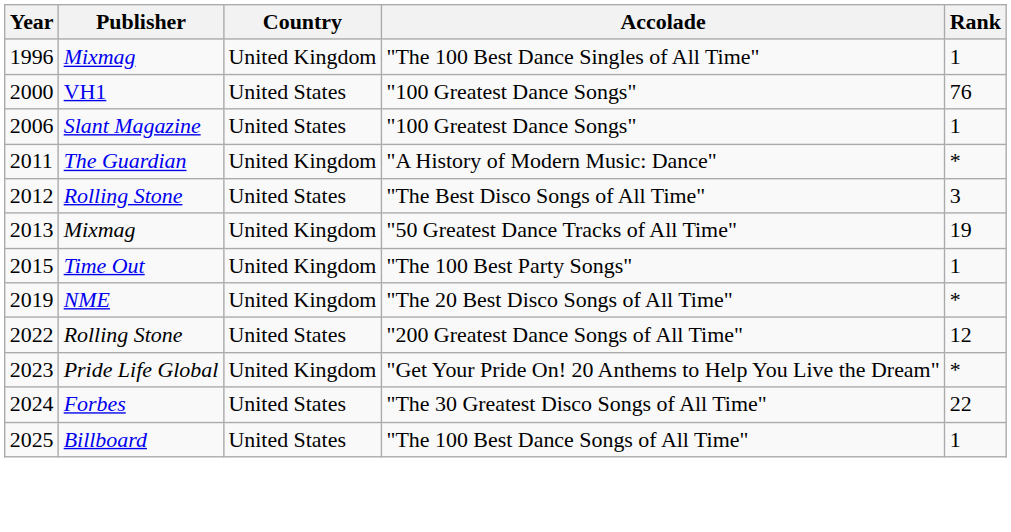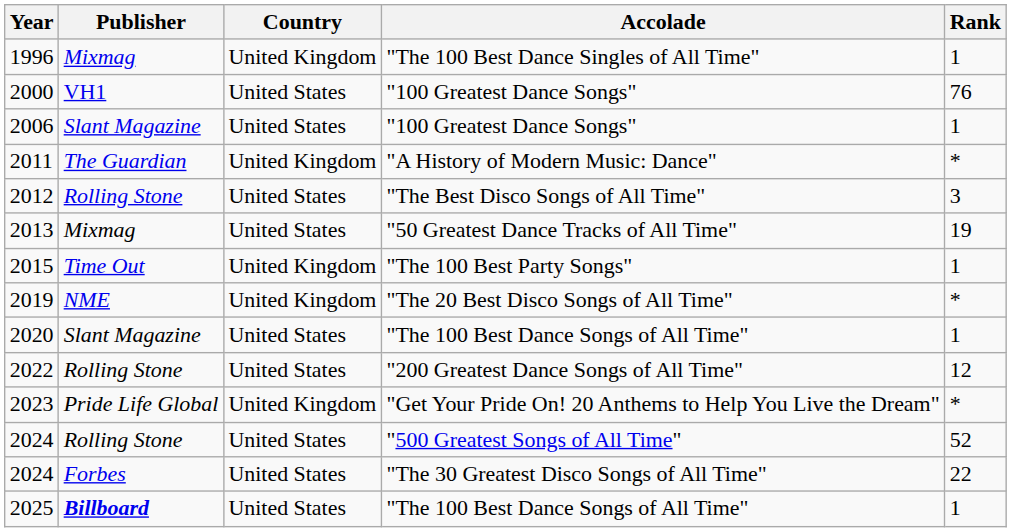2013 | Country: United Kingdom -> United States
+ row: 2020 | Slant Magazine | United States | "The 100 Best Dance Songs of All Time" | 1
+ row: 2024 | Rolling Stone | United States | "500 Greatest Songs of All Time" | 52
2025 | Publisher: normal -> bold
